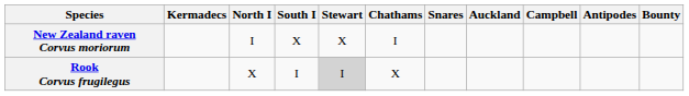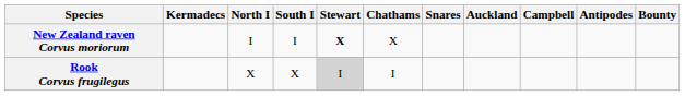New Zealand raven Corvus moriorum | South I: X -> I
New Zealand raven Corvus moriorum | Stewart: normal -> bold
New Zealand raven Corvus moriorum | Chathams: I -> X
Rook Corvus frugilegus | South I: I -> X
Rook Corvus frugilegus | Chathams: X -> I
